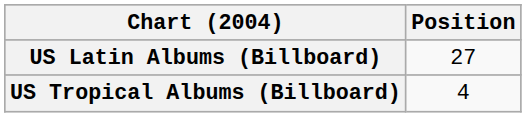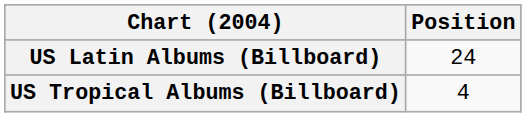US Latin Albums (Billboard) | Position: 27 -> 24
